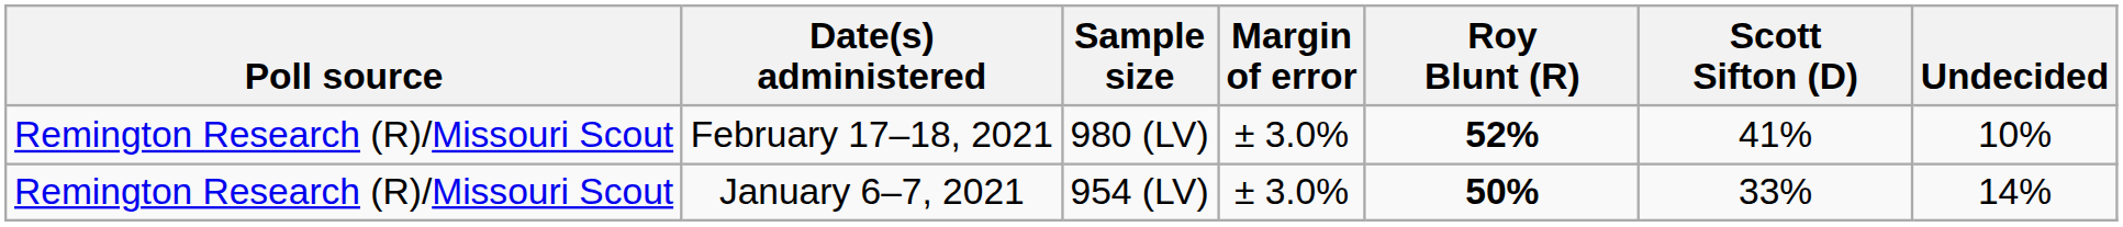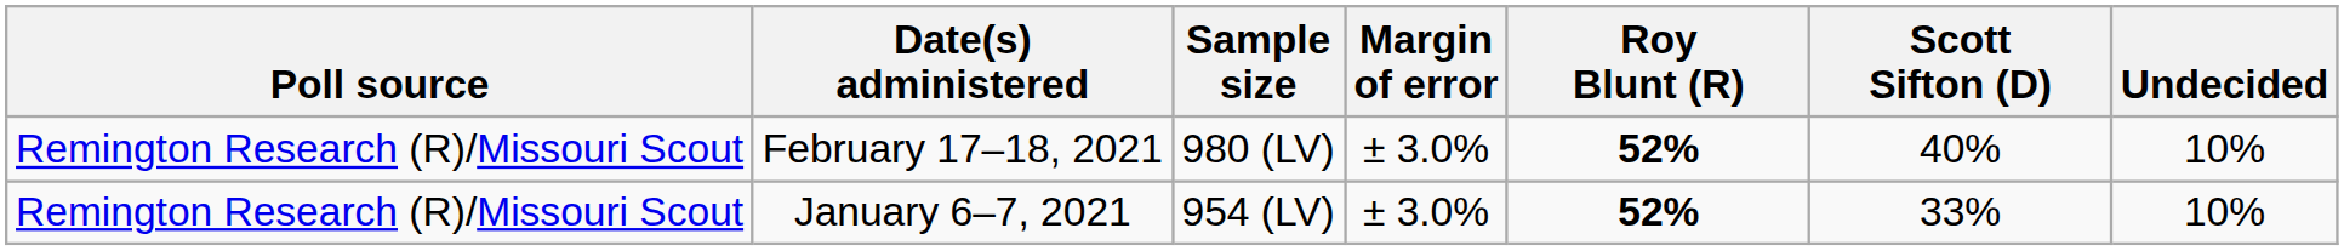February 17–18, 2021 | Scott Sifton (D): 41% -> 40%
January 6–7, 2021 | Roy Blunt (R): 50% -> 52%
January 6–7, 2021 | Undecided: 14% -> 10%
